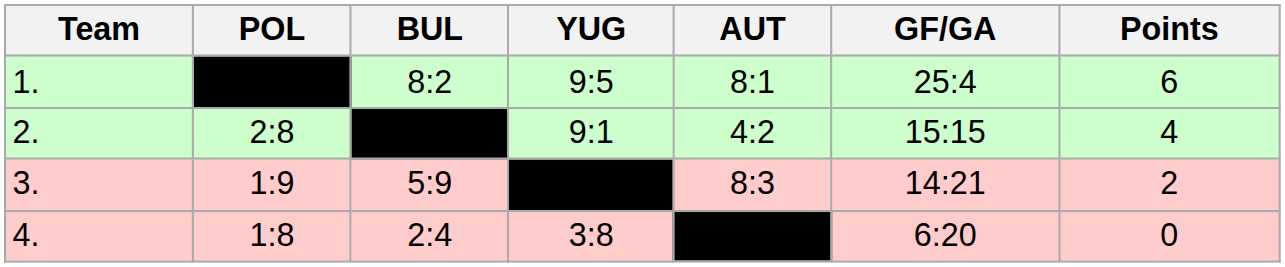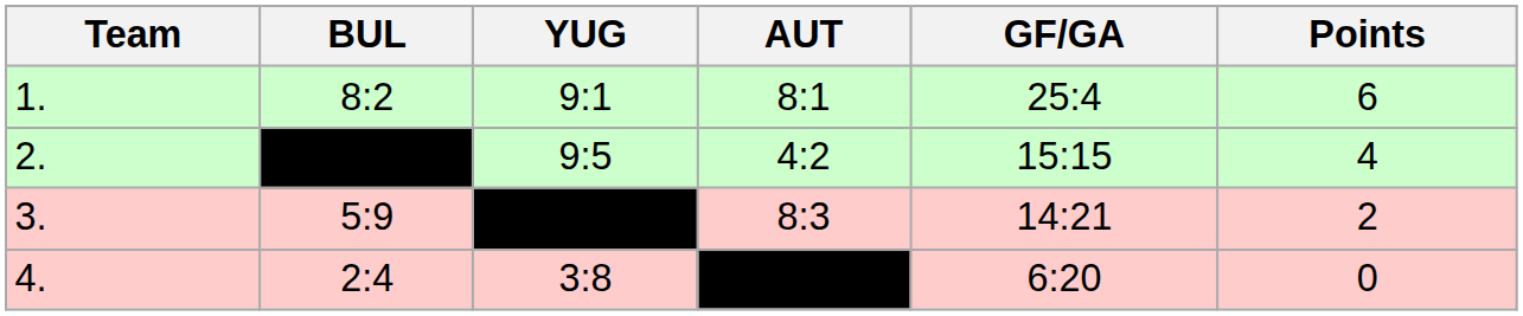- column: POL | 2:8 | 1:9 | 1:8
1. | YUG: 9:5 -> 9:1
2. | YUG: 9:1 -> 9:5
